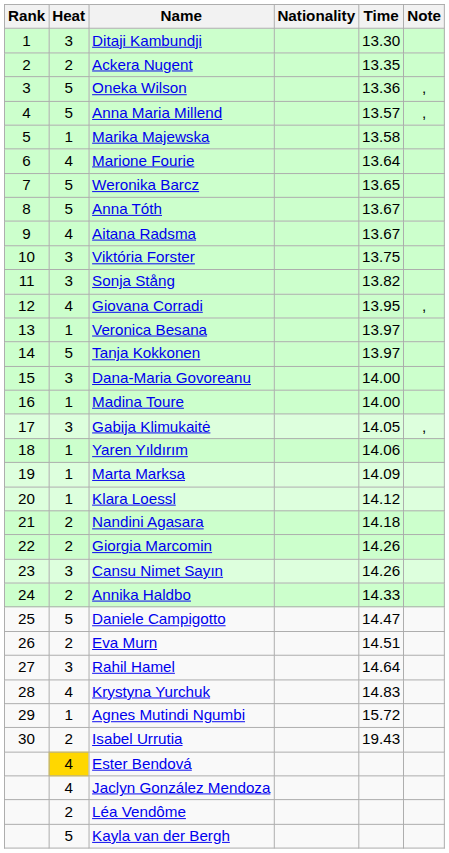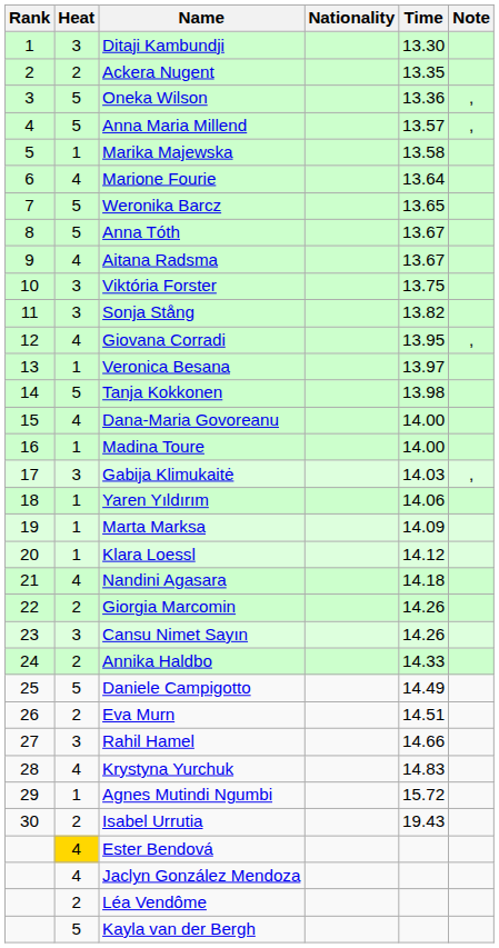Tanja Kokkonen | Time: 13.97 -> 13.98
Dana-Maria Govoreanu | Heat: 3 -> 4
Gabija Klimukaitė | Time: 14.05 -> 14.03
Nandini Agasara | Heat: 2 -> 4
Daniele Campigotto | Time: 14.47 -> 14.49
Rahil Hamel | Time: 14.64 -> 14.66
